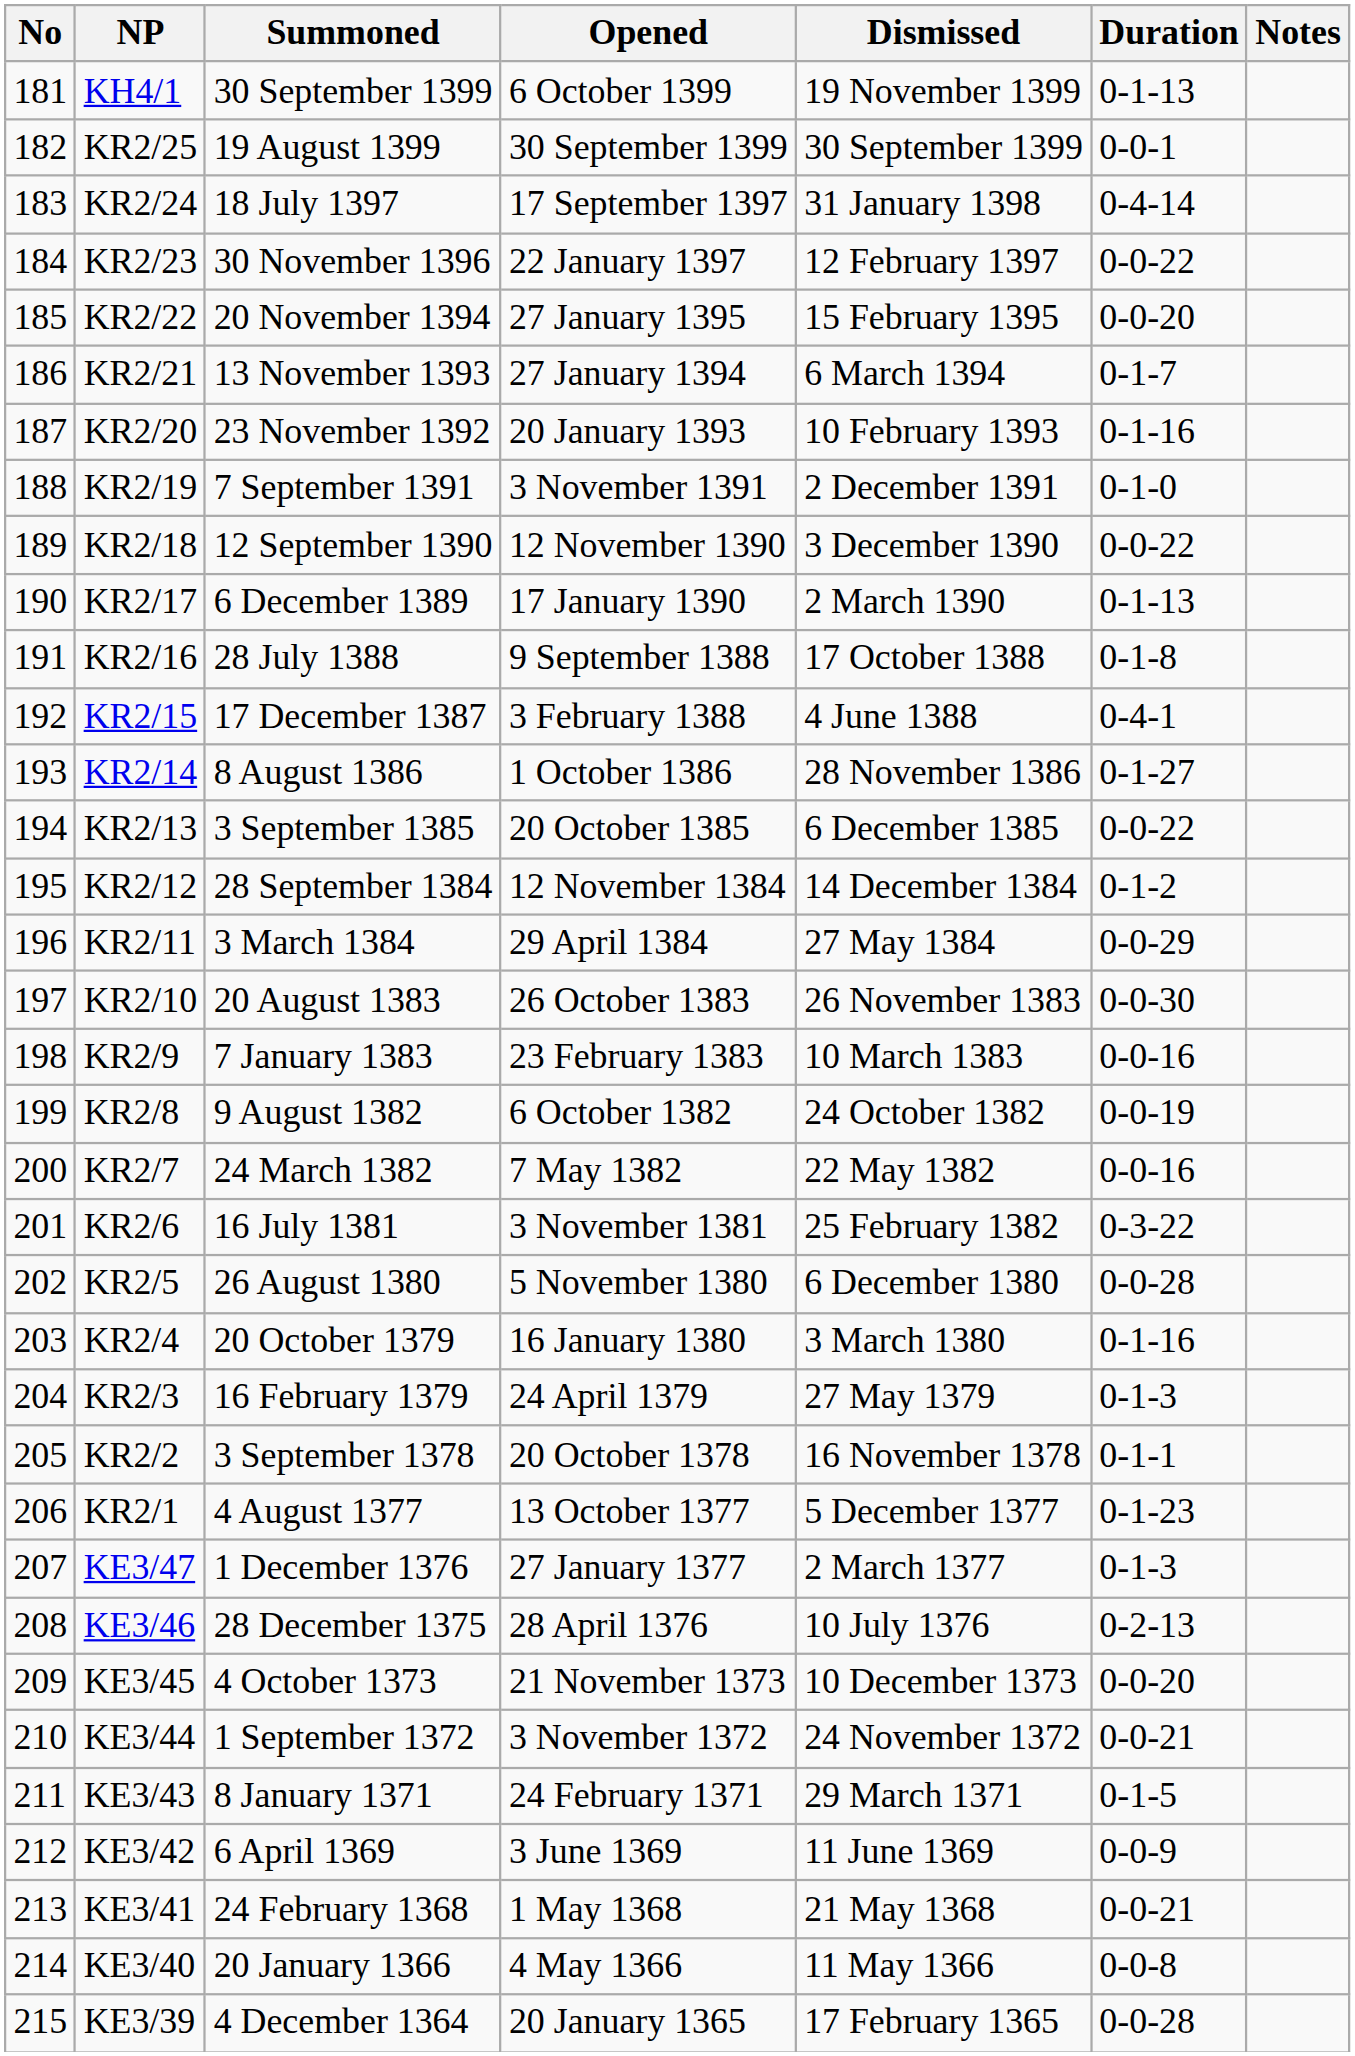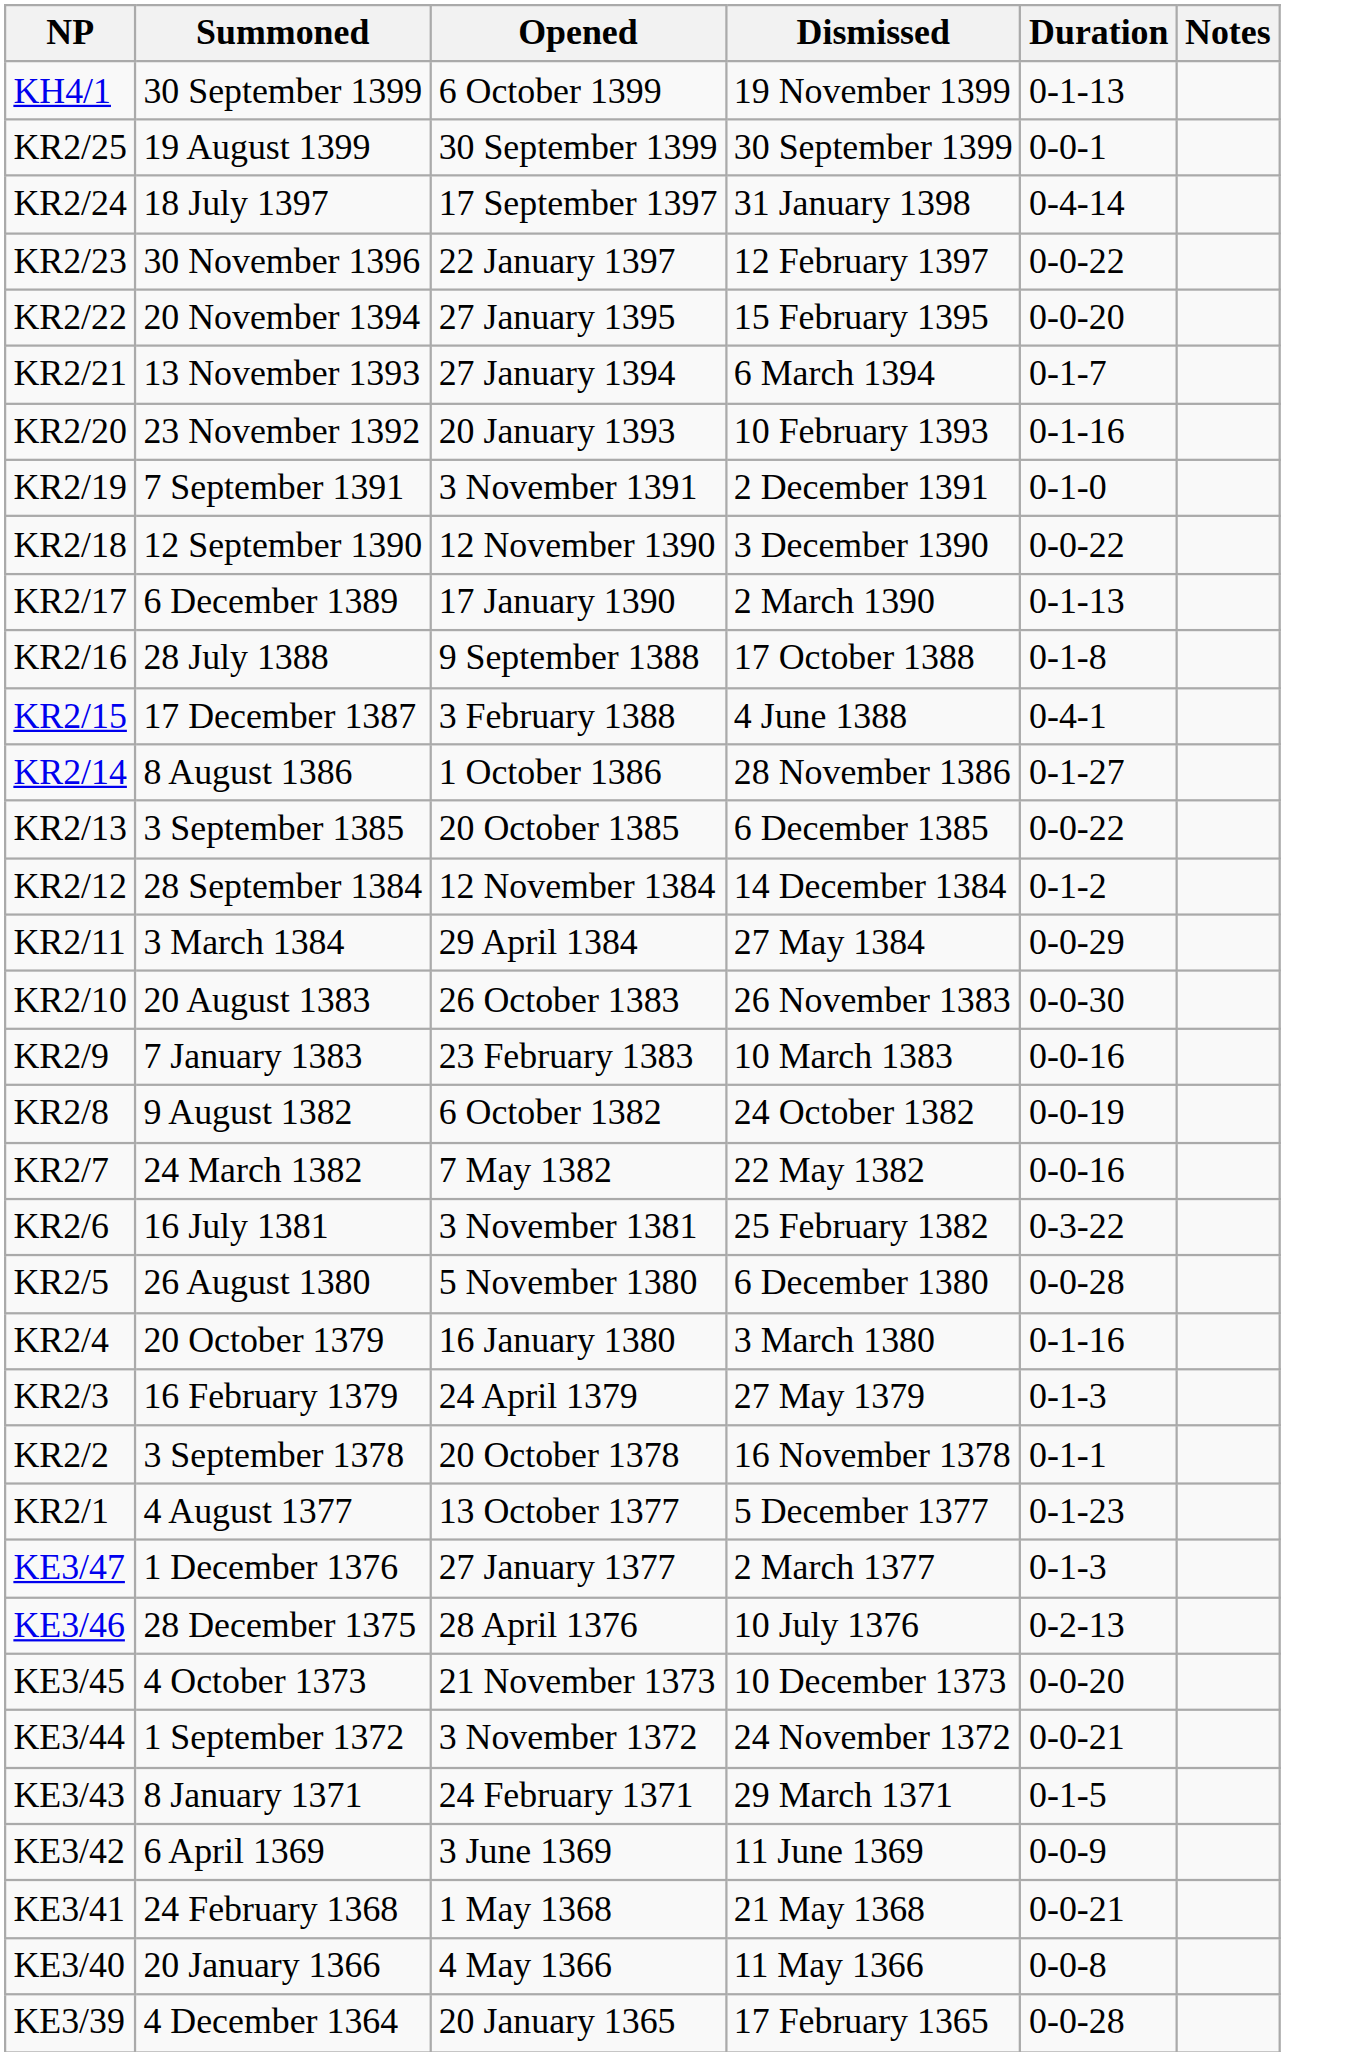- column: No | 181 | 182 | 183 | 184 | 185 | 186 | 187 | 188 | 189 | 190 | 191 | 192 | 193 | 194 | 195 | 196 | 197 | 198 | 199 | 200 | 201 | 202 | 203 | 204 | 205 | 206 | 207 | 208 | 209 | 210 | 211 | 212 | 213 | 214 | 215
